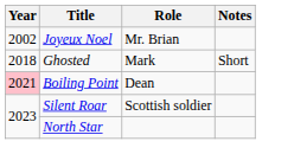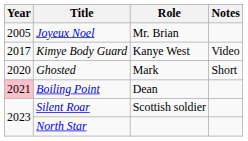Joyeux Noel | Year: 2002 -> 2005
+ row: 2017 | Kimye Body Guard | Kanye West | Video
Ghosted | Year: 2018 -> 2020
